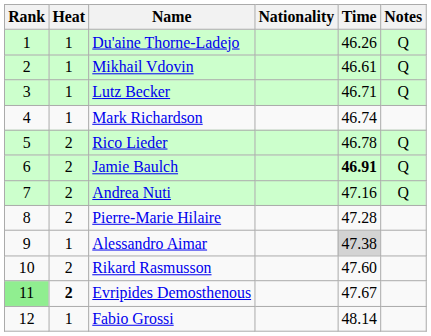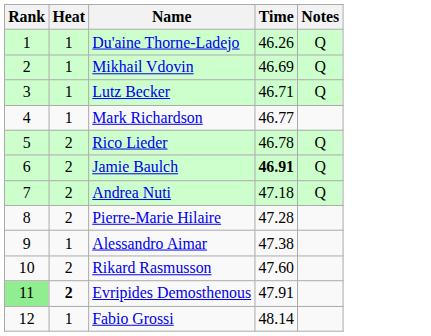- column: Nationality
Mikhail Vdovin | Time: 46.61 -> 46.69
Mark Richardson | Time: 46.74 -> 46.77
Andrea Nuti | Time: 47.16 -> 47.18
Alessandro Aimar | Time: lightgrey background -> no background
Evripides Demosthenous | Time: 47.67 -> 47.91
